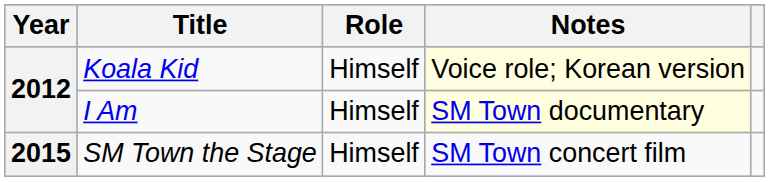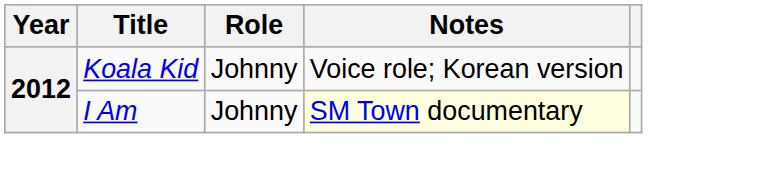Koala Kid | Role: Himself -> Johnny
Koala Kid | Notes: lightyellow background -> no background
I Am | Role: Himself -> Johnny
- row: 2015 | SM Town the Stage | Himself | SM Town concert film
